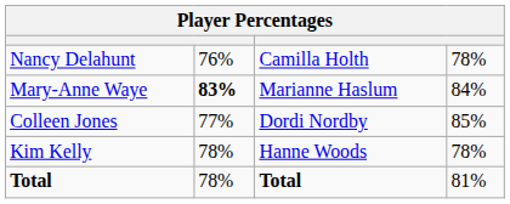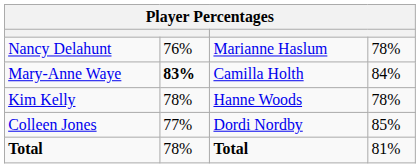Nancy Delahunt | column 3: Camilla Holth -> Marianne Haslum
Mary-Anne Waye | column 3: Marianne Haslum -> Camilla Holth
rows swapped: Kim Kelly <-> Colleen Jones
